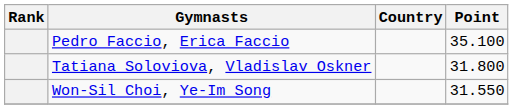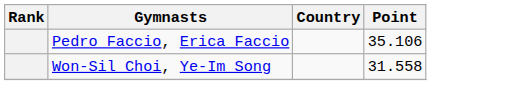Pedro Faccio, Erica Faccio | Point: 35.100 -> 35.106
- row: Tatiana Soloviova, Vladislav Oskner | 31.800
Won-Sil Choi, Ye-Im Song | Point: 31.550 -> 31.558
